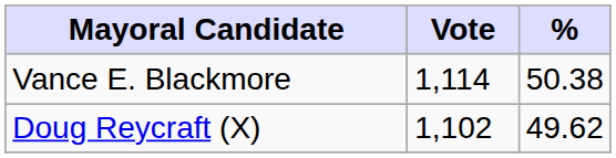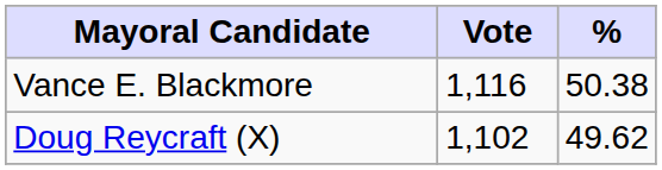Vance E. Blackmore | Vote: 1,114 -> 1,116
